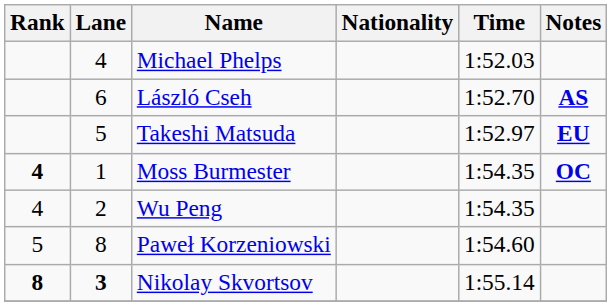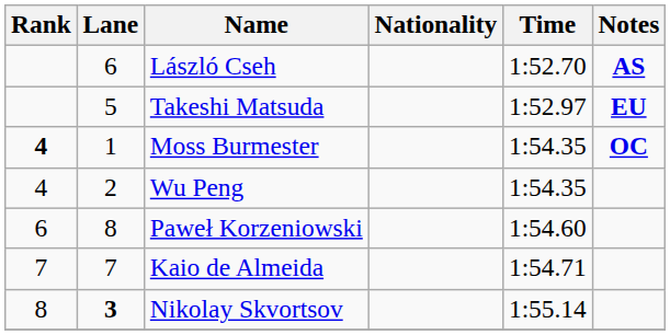- row: 4 | Michael Phelps | 1:52.03
Paweł Korzeniowski | Rank: 5 -> 6
+ row: 7 | 7 | Kaio de Almeida | 1:54.71
Nikolay Skvortsov | Rank: bold -> normal
